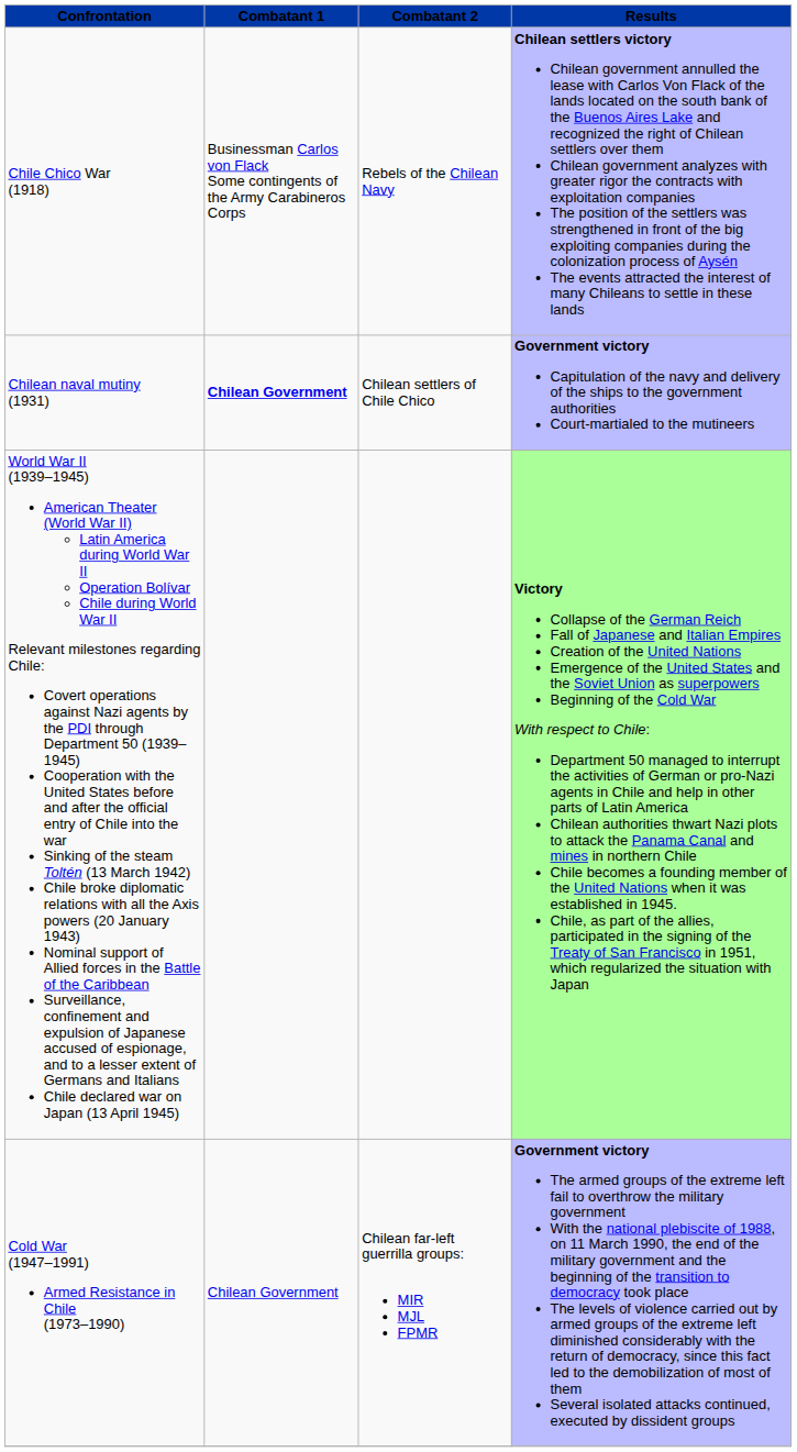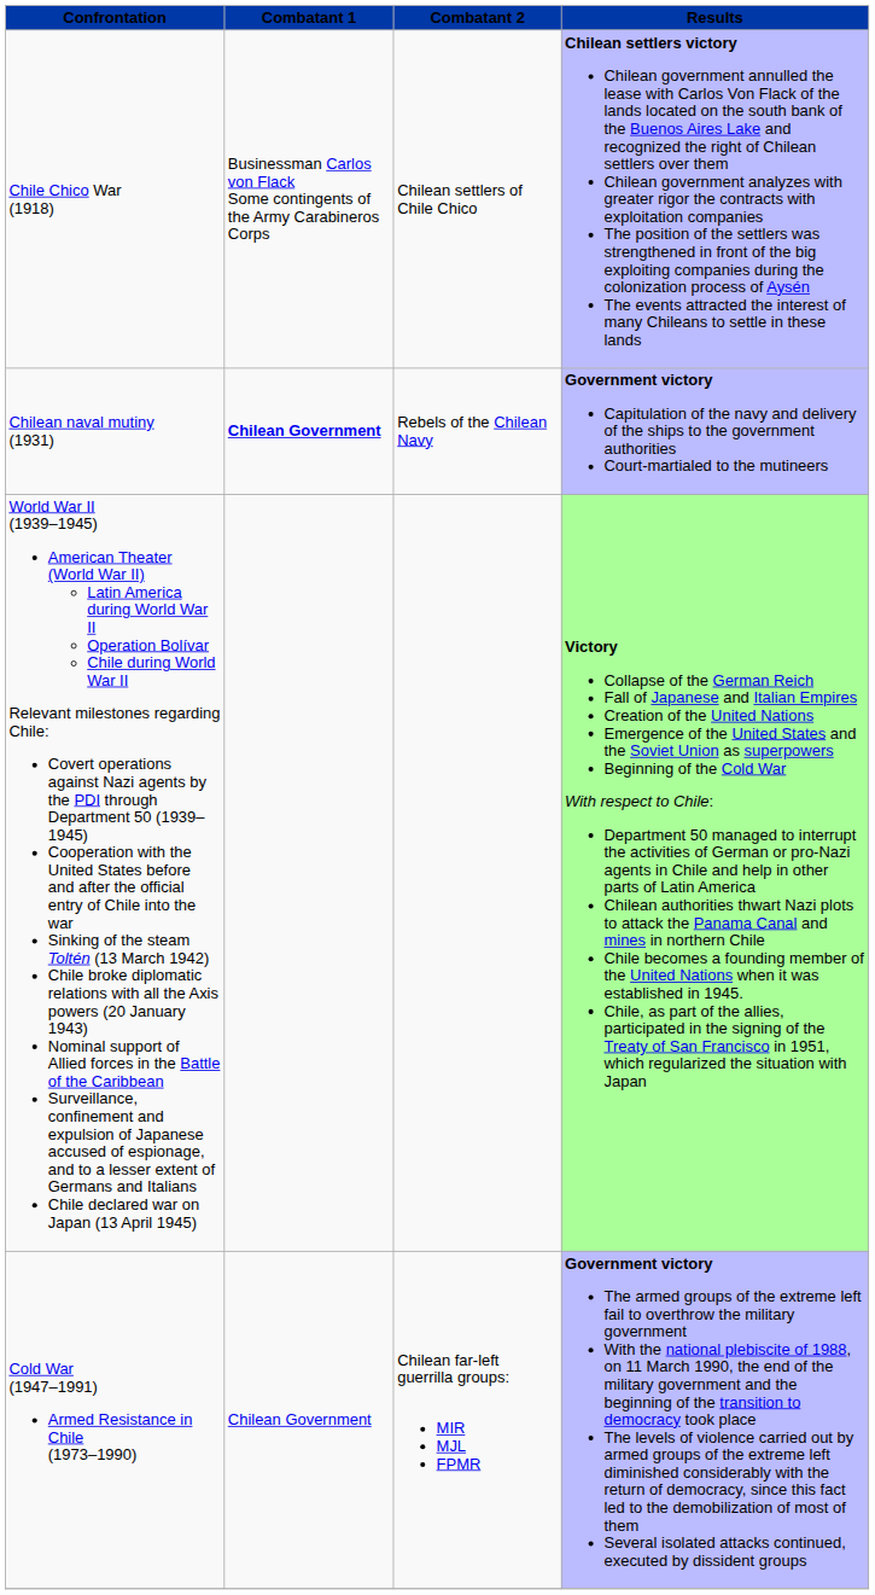Chile Chico War (1918) | Combatant 2: Rebels of the Chilean Navy -> Chilean settlers of Chile Chico
Chilean naval mutiny (1931) | Combatant 2: Chilean settlers of Chile Chico -> Rebels of the Chilean Navy
